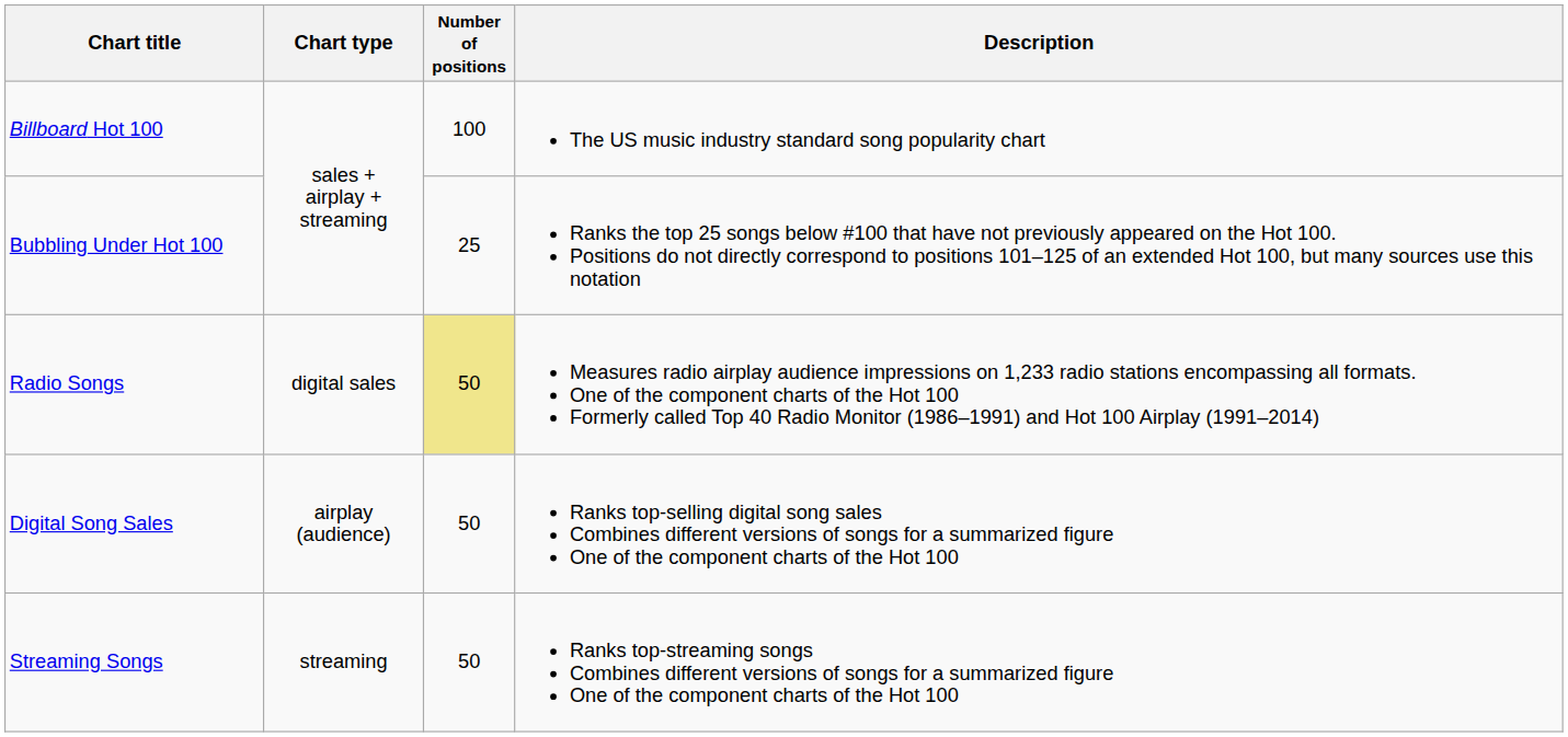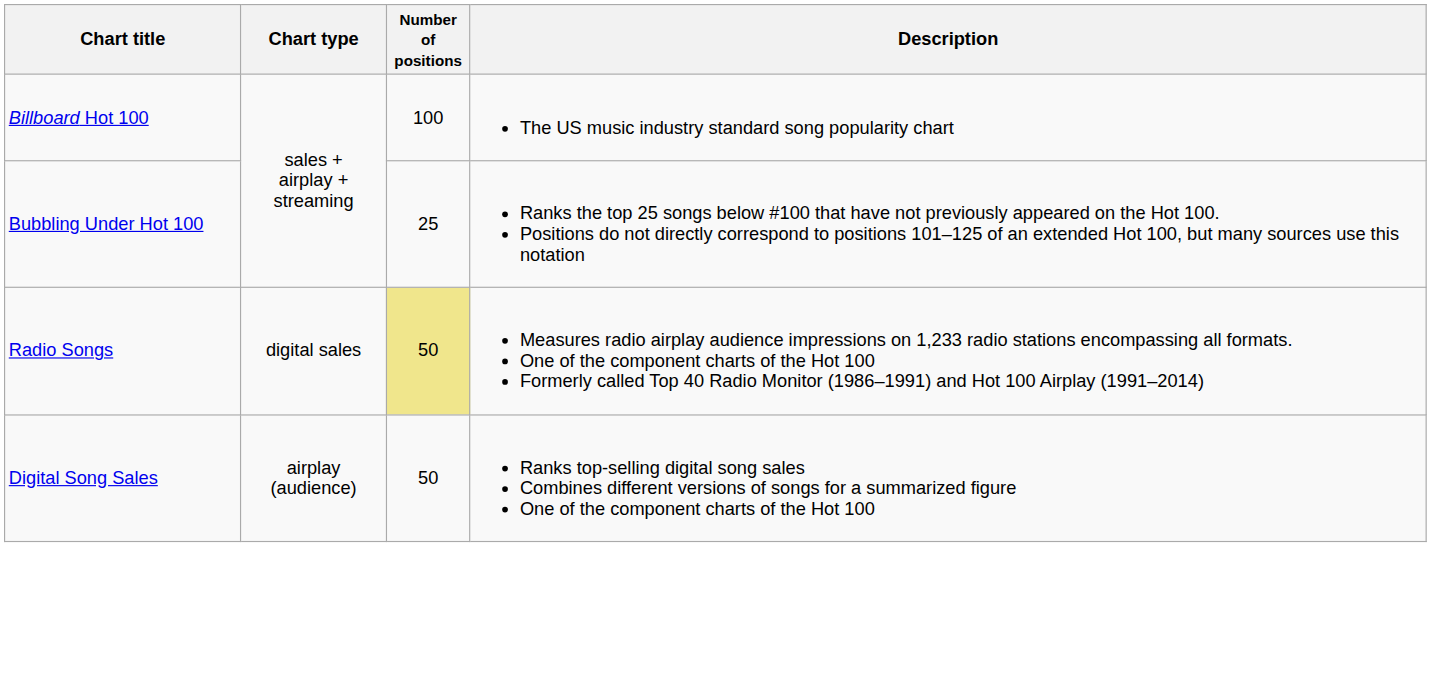- row: Streaming Songs | streaming | 50 | Ranks top-streaming songs Combines different versions of songs for a summarized figure One of the component charts of the Hot 100
